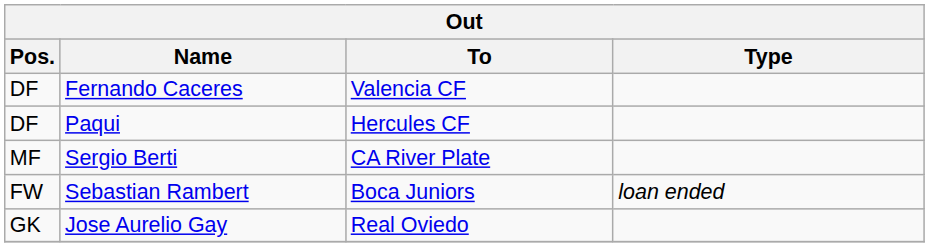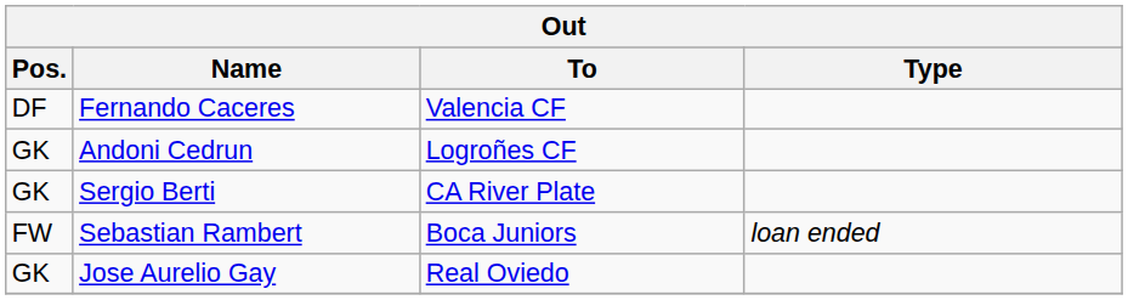+ row: GK | Andoni Cedrun | Logroñes CF
- row: DF | Paqui | Hercules CF
Sergio Berti | Pos.: MF -> GK
